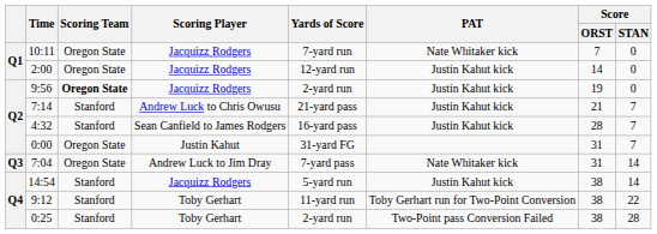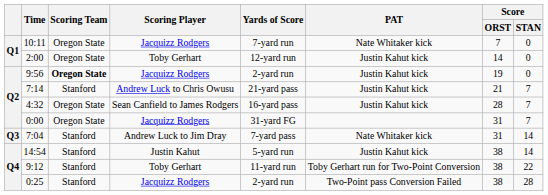2:00 | Scoring Player: Jacquizz Rodgers -> Toby Gerhart
4:32 | Scoring Team: Stanford -> Oregon State
0:00 | Scoring Player: Justin Kahut -> Jacquizz Rodgers
7:04 | Scoring Team: Oregon State -> Stanford
14:54 | Scoring Player: Jacquizz Rodgers -> Justin Kahut
0:25 | Scoring Player: Toby Gerhart -> Jacquizz Rodgers
